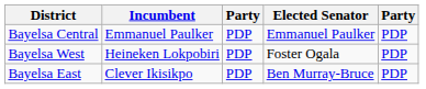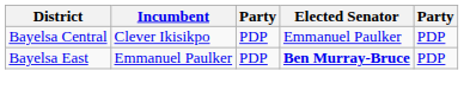Bayelsa Central | Incumbent: Emmanuel Paulker -> Clever Ikisikpo
- row: Bayelsa West | Heineken Lokpobiri | PDP | Foster Ogala | PDP
Bayelsa East | Incumbent: Clever Ikisikpo -> Emmanuel Paulker
Bayelsa East | Elected Senator: normal -> bold
